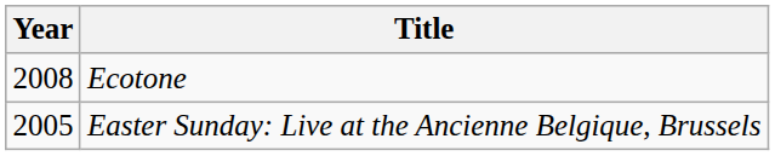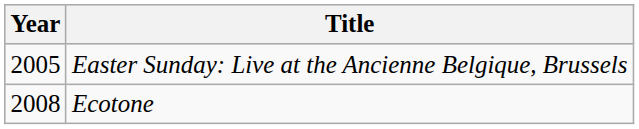rows swapped: Easter Sunday: Live at the Ancienne Belgique, Brussels <-> Ecotone
